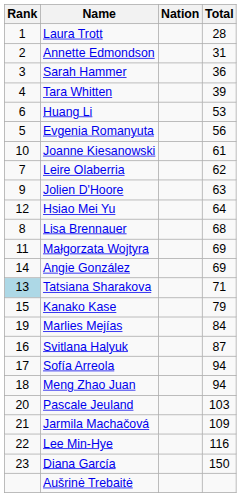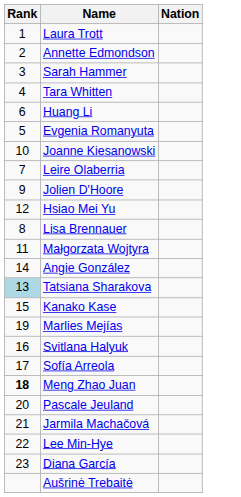- column: Total | 28 | 31 | 36 | 39 | 53 | 56 | 61 | 62 | 63 | 64 | 68 | 69 | 69 | 71 | 79 | 84 | 87 | 94 | 94 | 103 | 109 | 116 | 150
Meng Zhao Juan | Rank: normal -> bold
